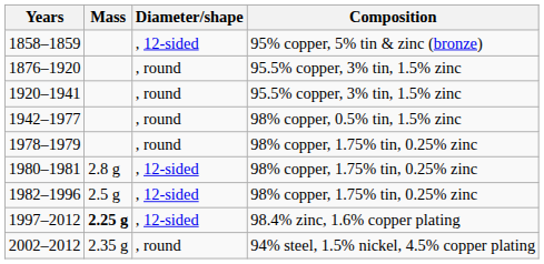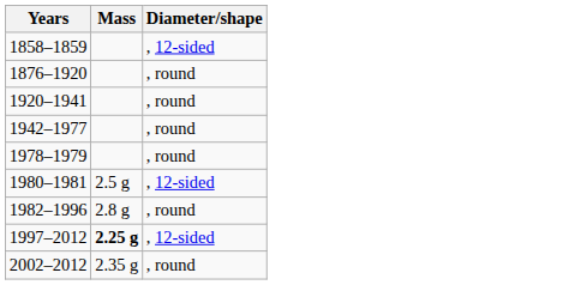- column: Composition | 95% copper, 5% tin & zinc (bronze) | 95.5% copper, 3% tin, 1.5% zinc | 95.5% copper, 3% tin, 1.5% zinc | 98% copper, 0.5% tin, 1.5% zinc | 98% copper, 1.75% tin, 0.25% zinc | 98% copper, 1.75% tin, 0.25% zinc | 98% copper, 1.75% tin, 0.25% zinc | 98.4% zinc, 1.6% copper plating | 94% steel, 1.5% nickel, 4.5% copper plating
1980–1981 | Mass: 2.8 g -> 2.5 g
1982–1996 | Mass: 2.5 g -> 2.8 g
1982–1996 | Diameter/shape: , 12-sided -> , round
